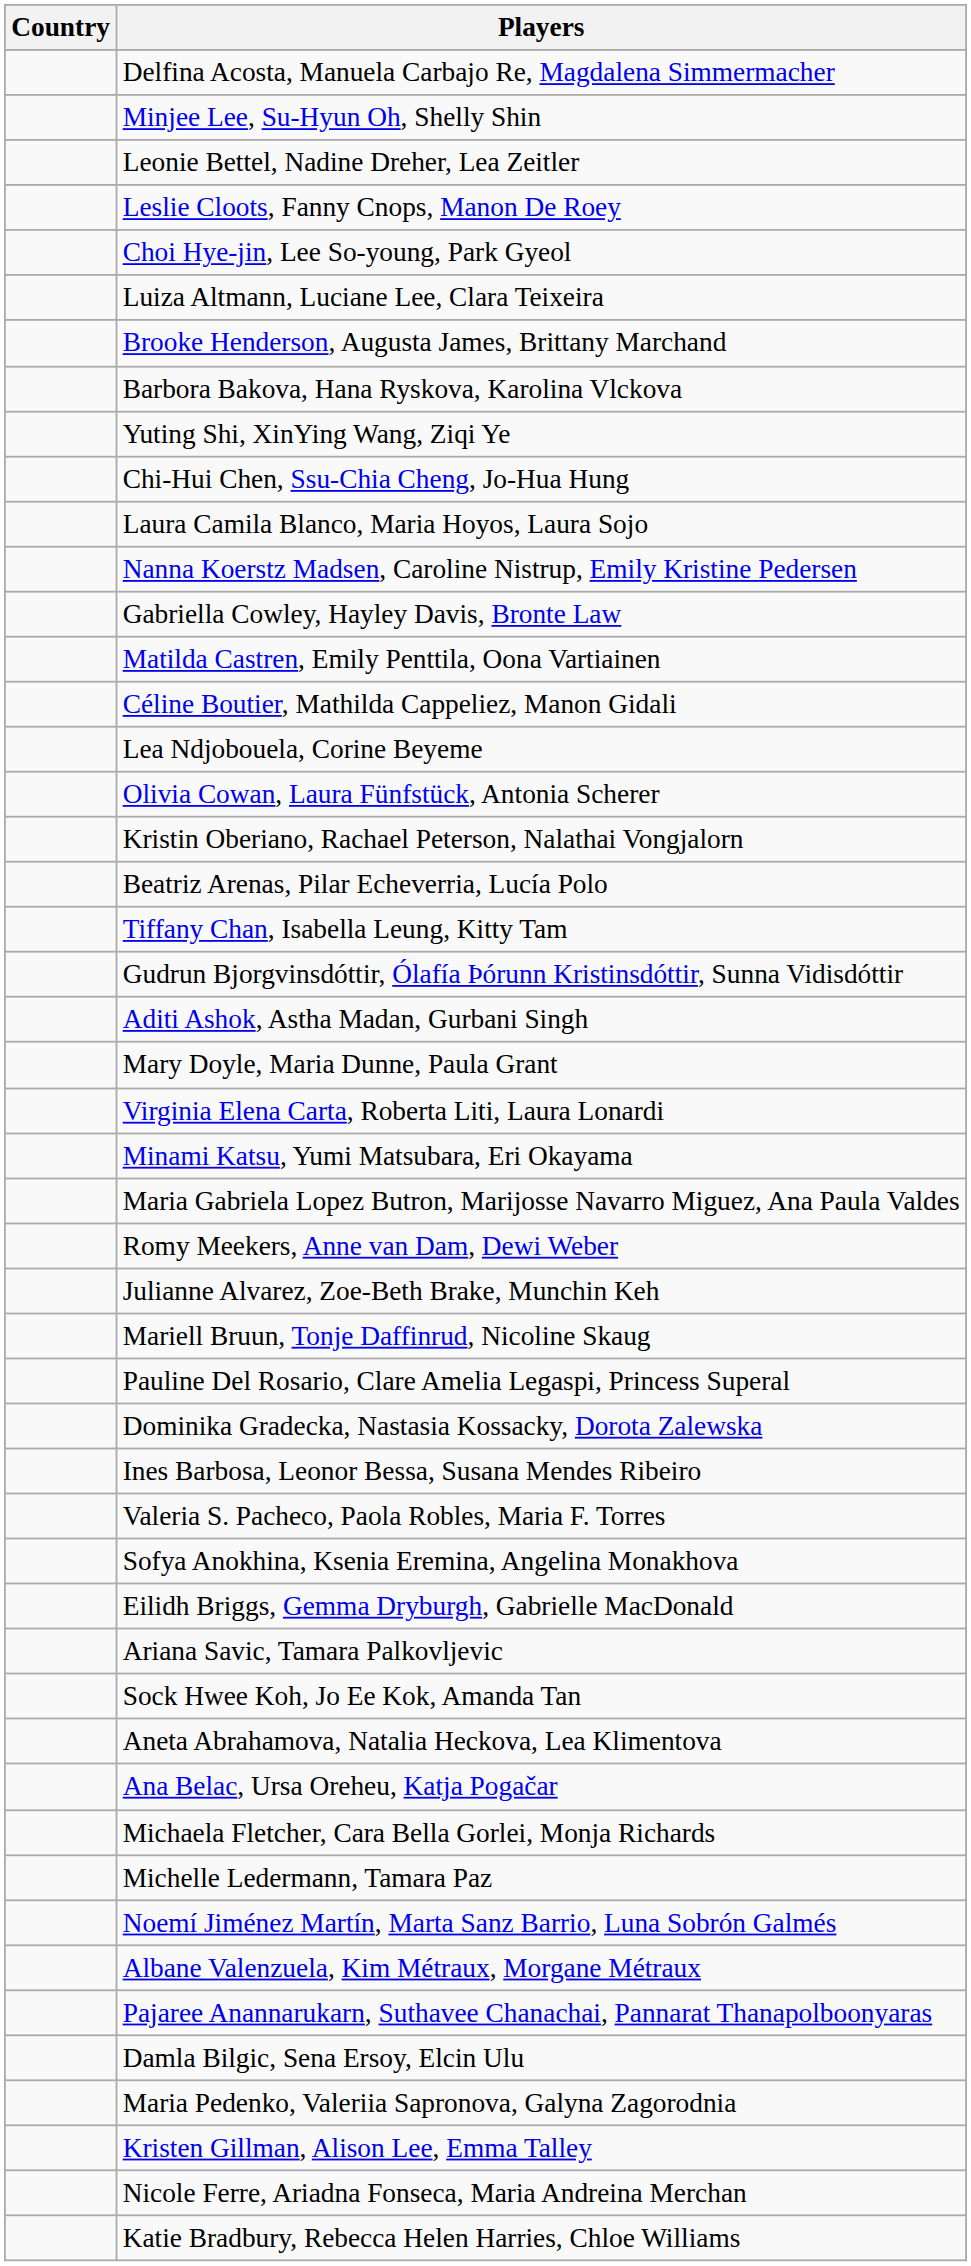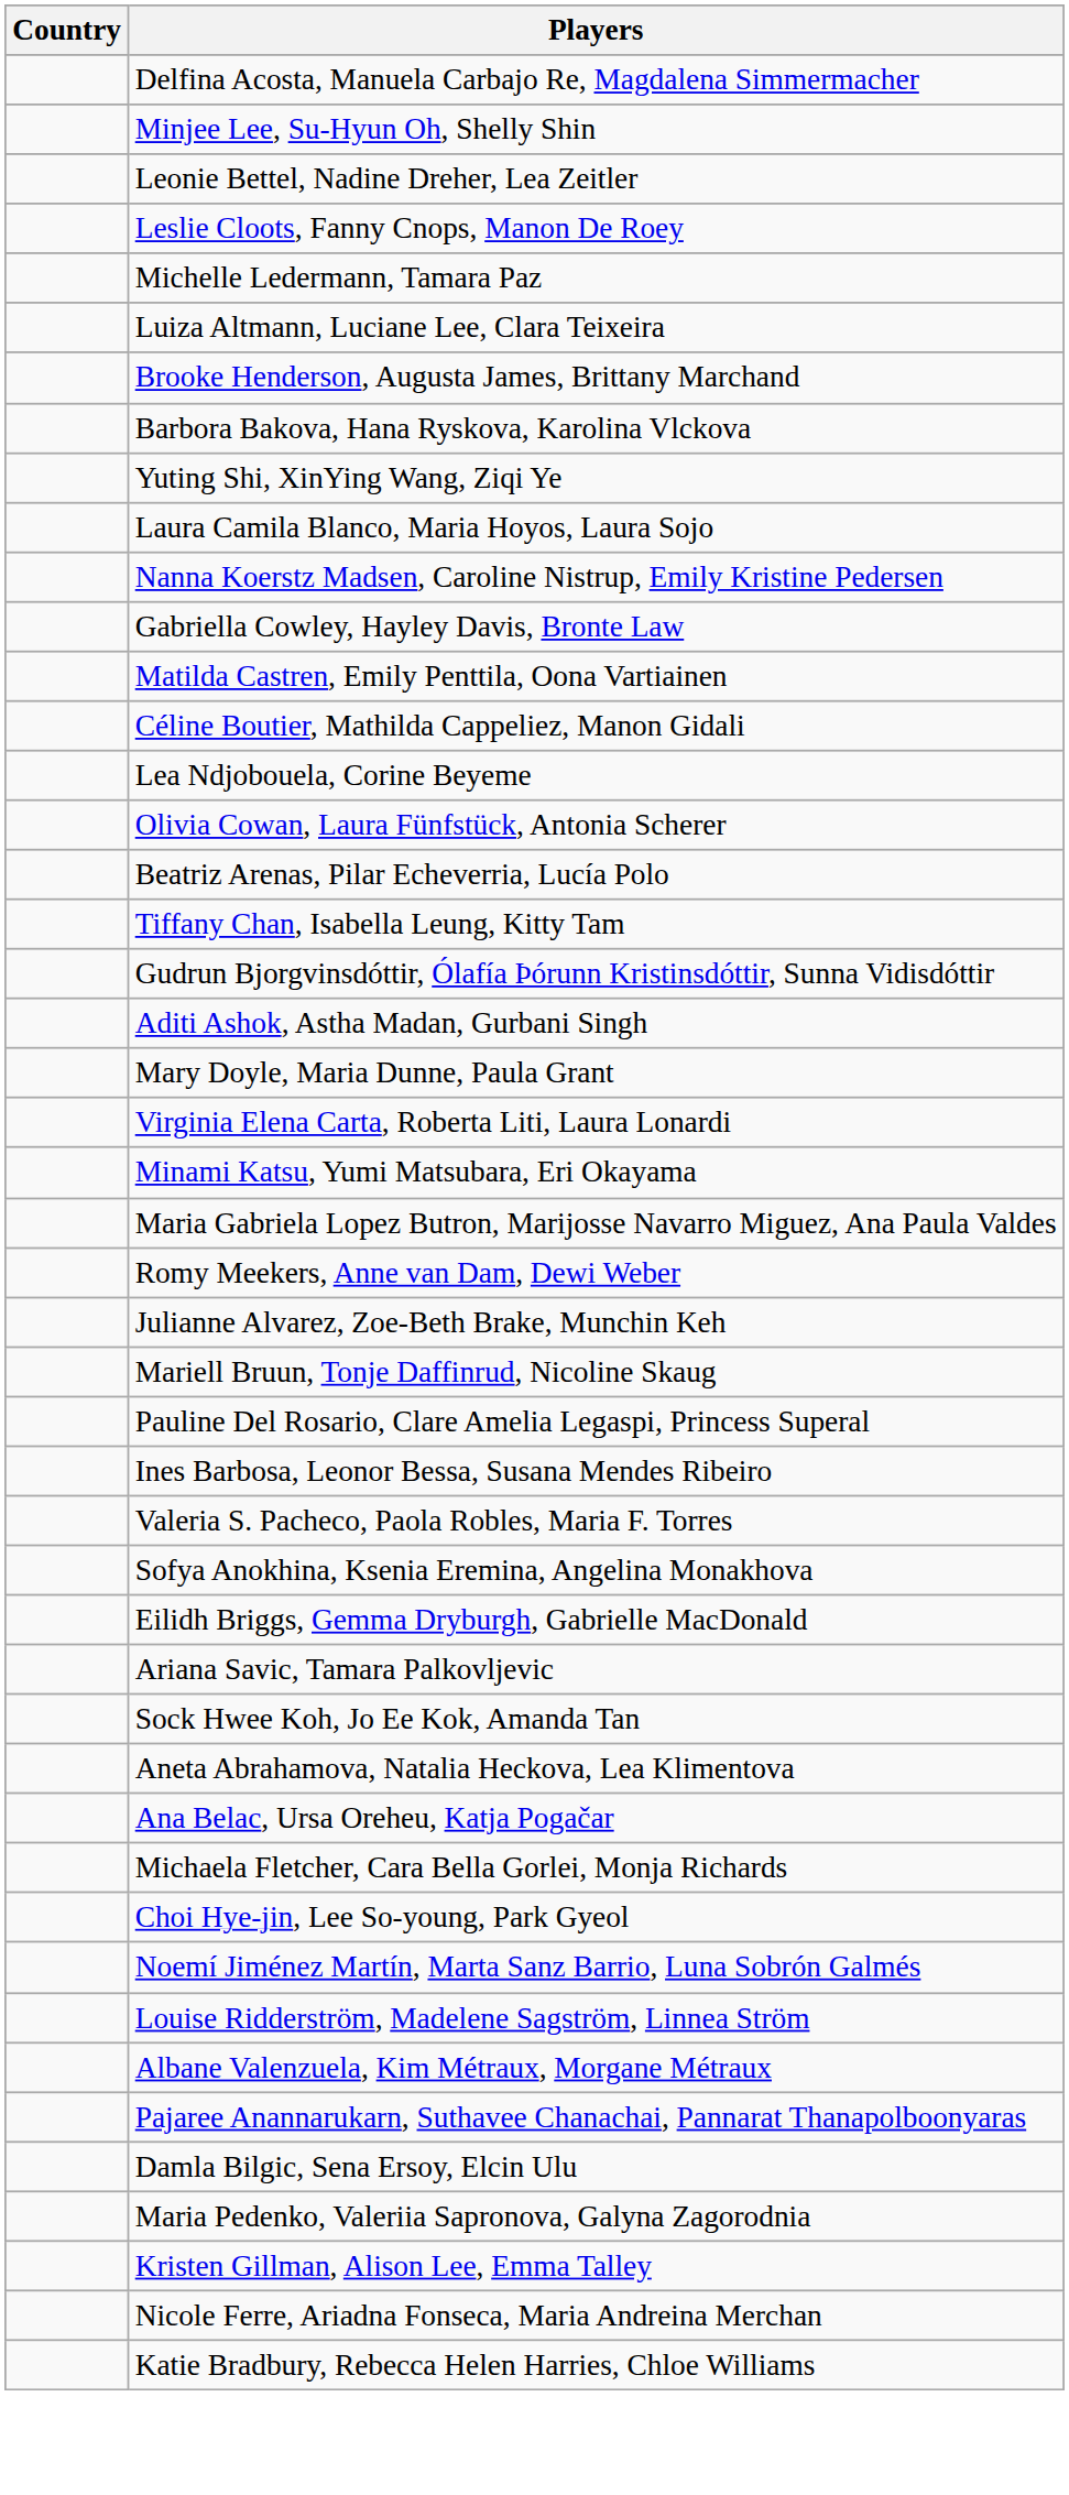rows swapped: Michelle Ledermann, Tamara Paz <-> Choi Hye-jin, Lee So-young, Park Gyeol
- row: Chi-Hui Chen, Ssu-Chia Cheng, Jo-Hua Hung
- row: Kristin Oberiano, Rachael Peterson, Nalathai Vongjalorn
- row: Dominika Gradecka, Nastasia Kossacky, Dorota Zalewska
+ row: Louise Ridderström, Madelene Sagström, Linnea Ström
